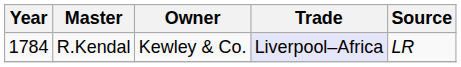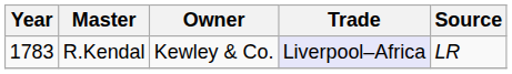R.Kendal | Year: 1784 -> 1783
